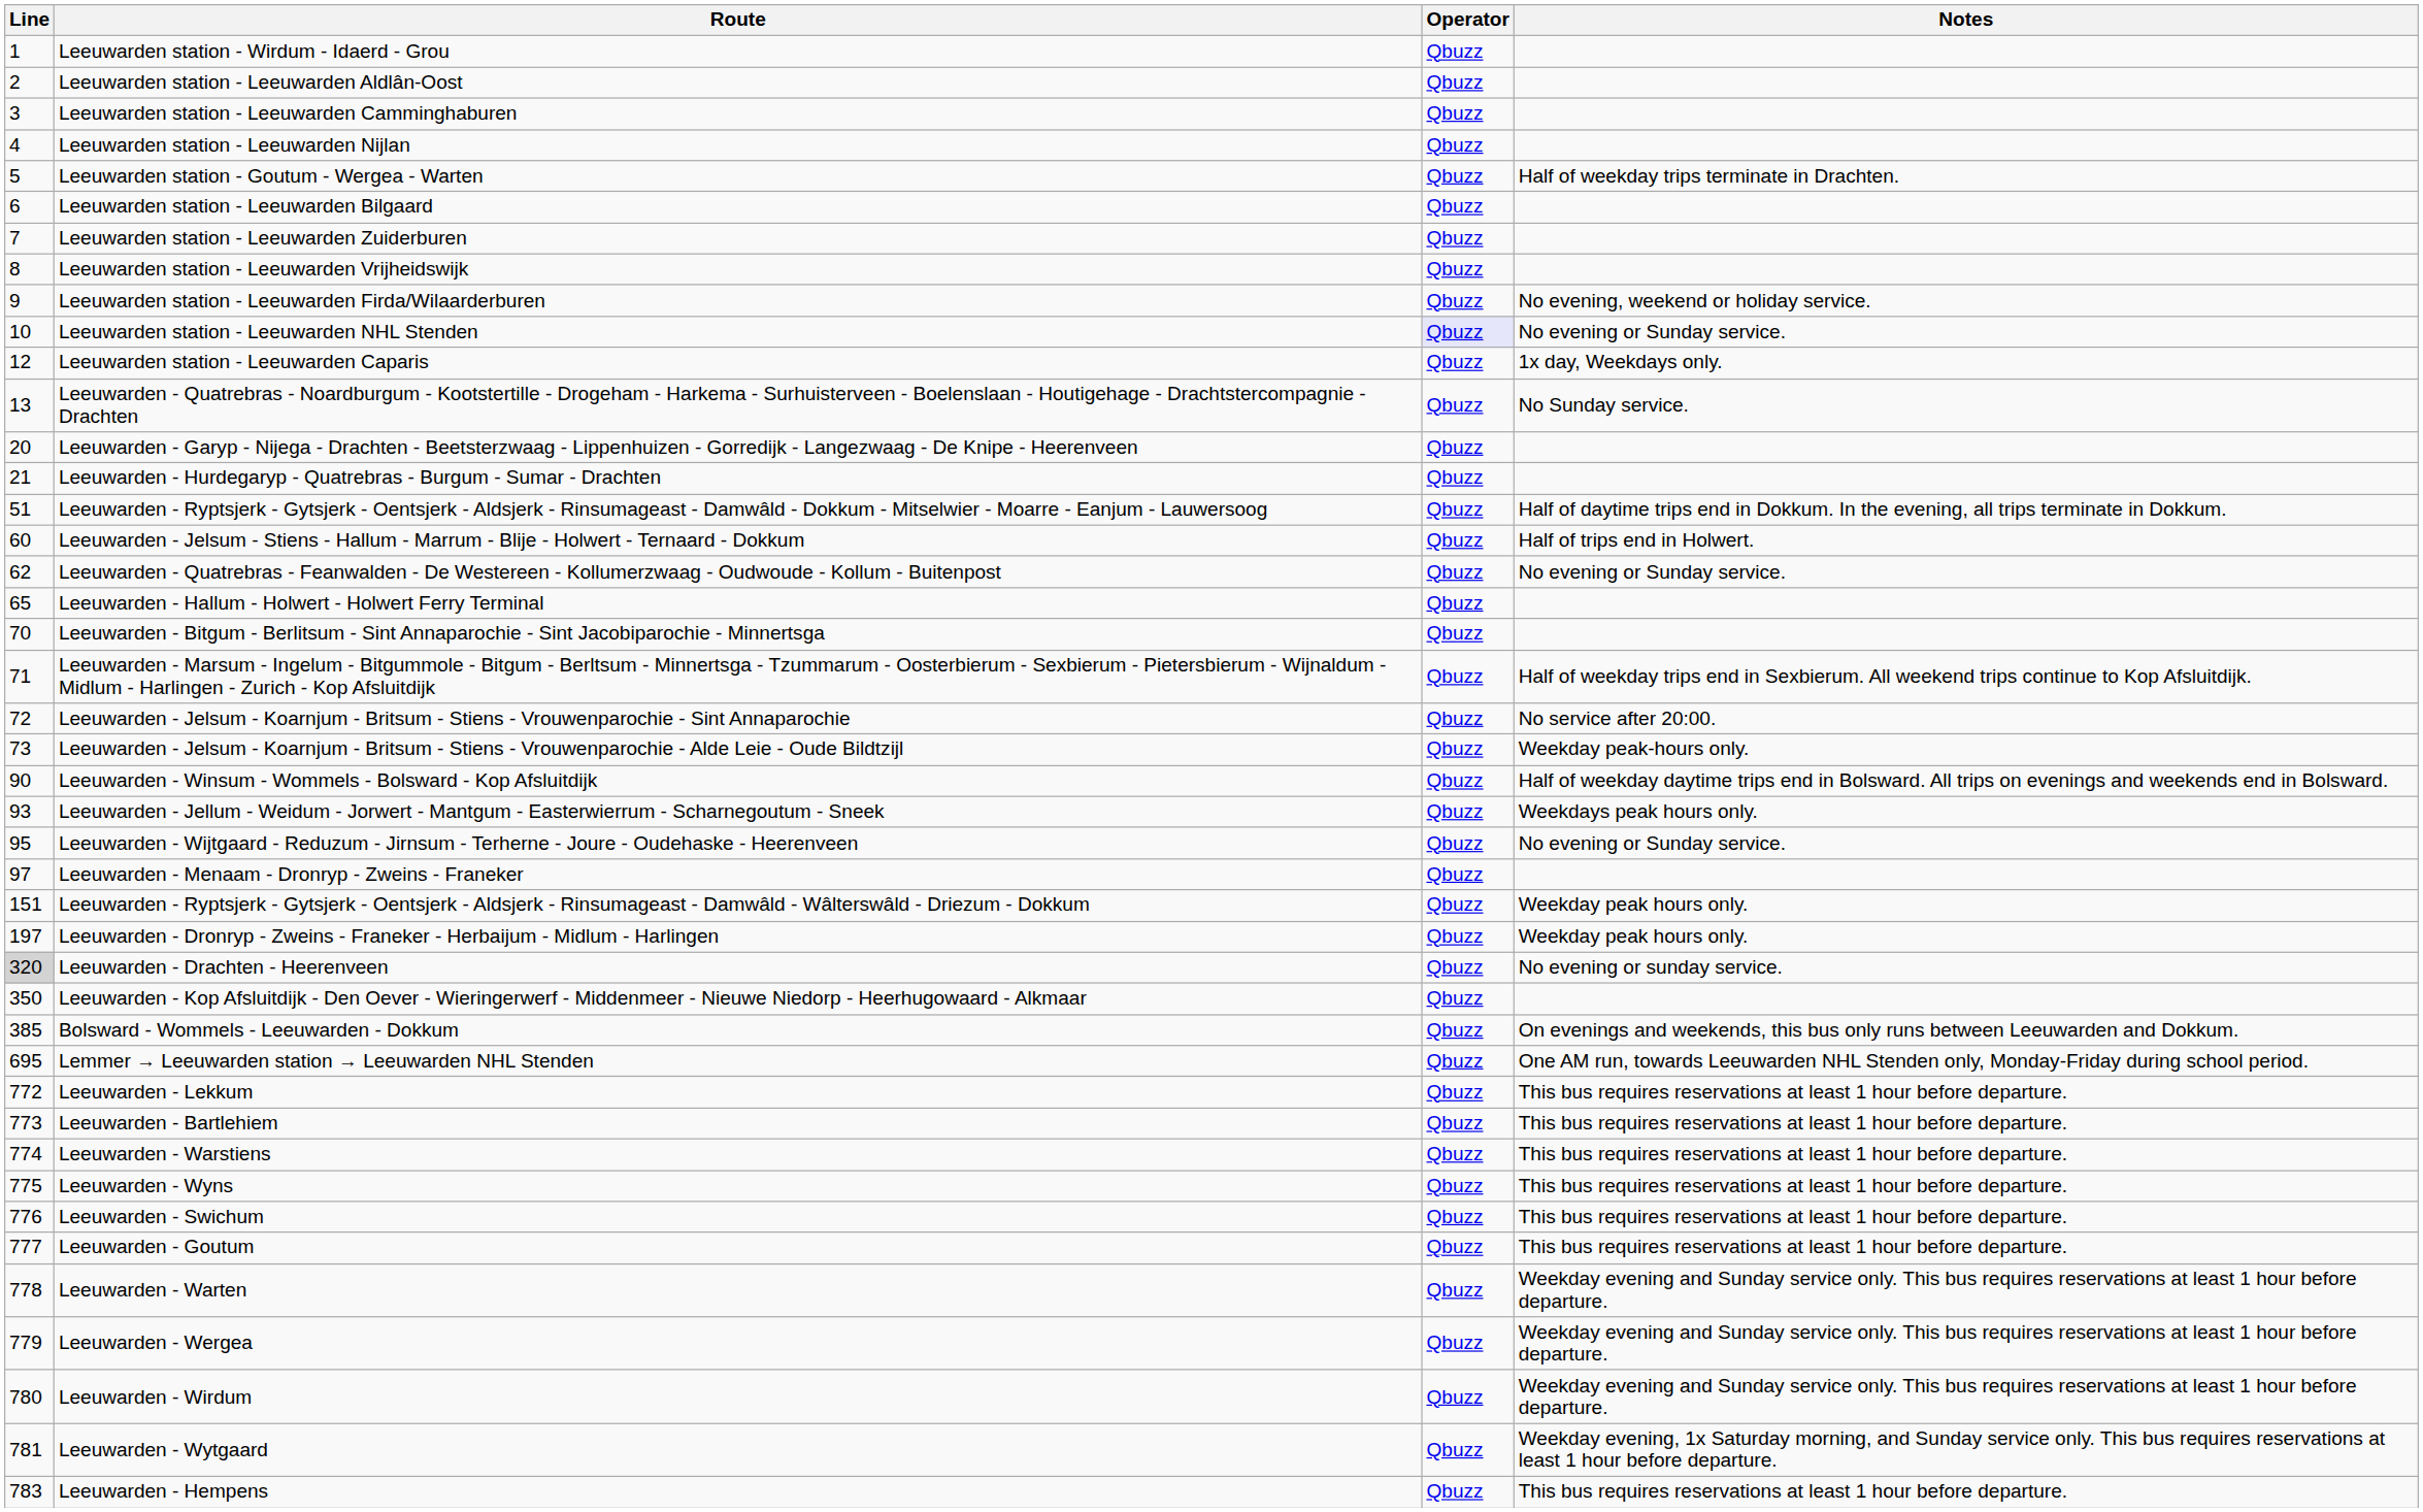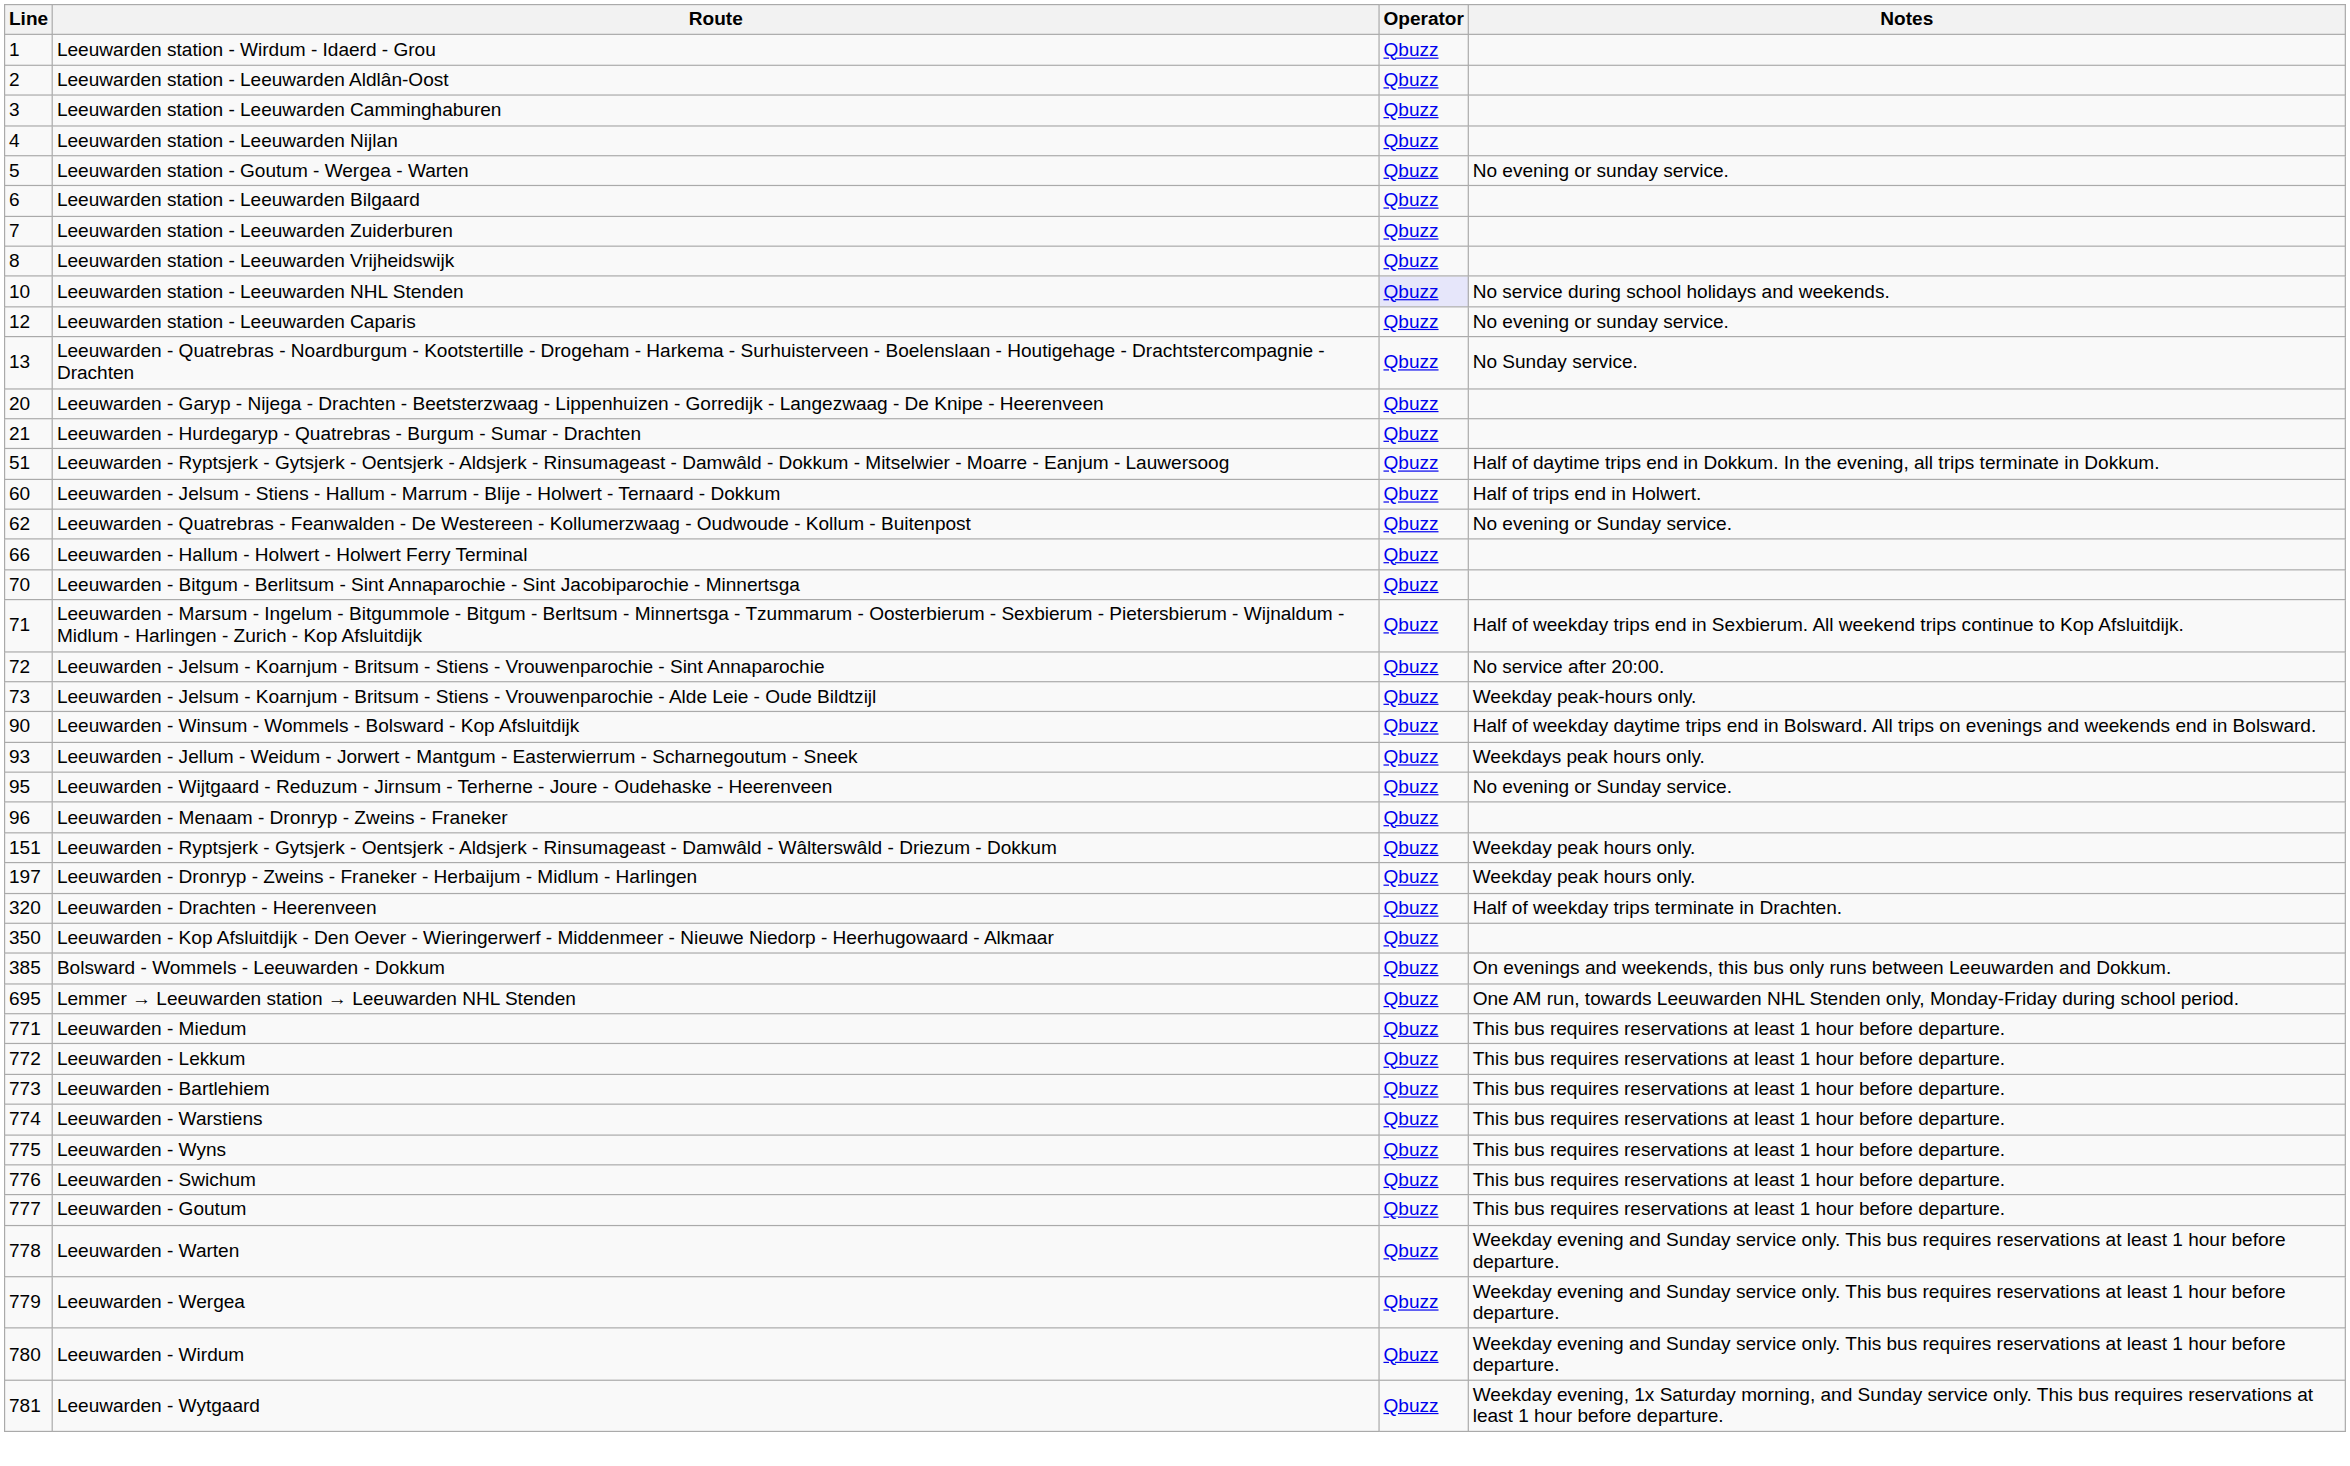Leeuwarden station - Goutum - Wergea - Warten | Notes: Half of weekday trips terminate in Drachten. -> No evening or sunday service.
- row: 9 | Leeuwarden station - Leeuwarden Firda/Wilaarderburen | Qbuzz | No evening, weekend or holiday service.
Leeuwarden station - Leeuwarden NHL Stenden | Notes: No evening or Sunday service. -> No service during school holidays and weekends.
Leeuwarden station - Leeuwarden Caparis | Notes: 1x day, Weekdays only. -> No evening or sunday service.
Leeuwarden - Hallum - Holwert - Holwert Ferry Terminal | Line: 65 -> 66
Leeuwarden - Menaam - Dronryp - Zweins - Franeker | Line: 97 -> 96
Leeuwarden - Drachten - Heerenveen | Line: lightgrey background -> no background
Leeuwarden - Drachten - Heerenveen | Notes: No evening or sunday service. -> Half of weekday trips terminate in Drachten.
+ row: 771 | Leeuwarden - Miedum | Qbuzz | This bus requires reservations at least 1 hour before departure.
- row: 783 | Leeuwarden - Hempens | Qbuzz | This bus requires reservations at least 1 hour before departure.
